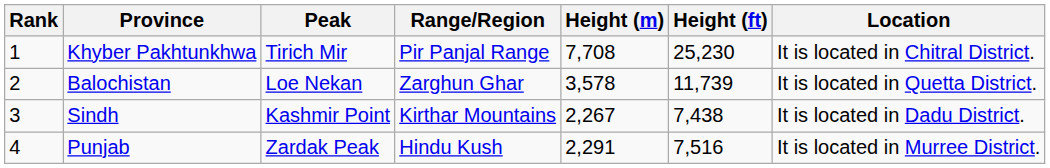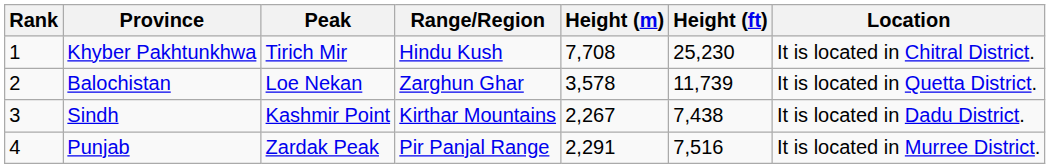Khyber Pakhtunkhwa | Range/Region: Pir Panjal Range -> Hindu Kush
Punjab | Range/Region: Hindu Kush -> Pir Panjal Range
